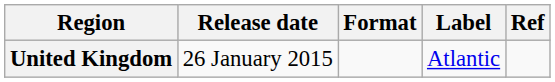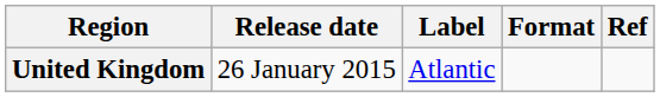columns swapped: Format <-> Label
